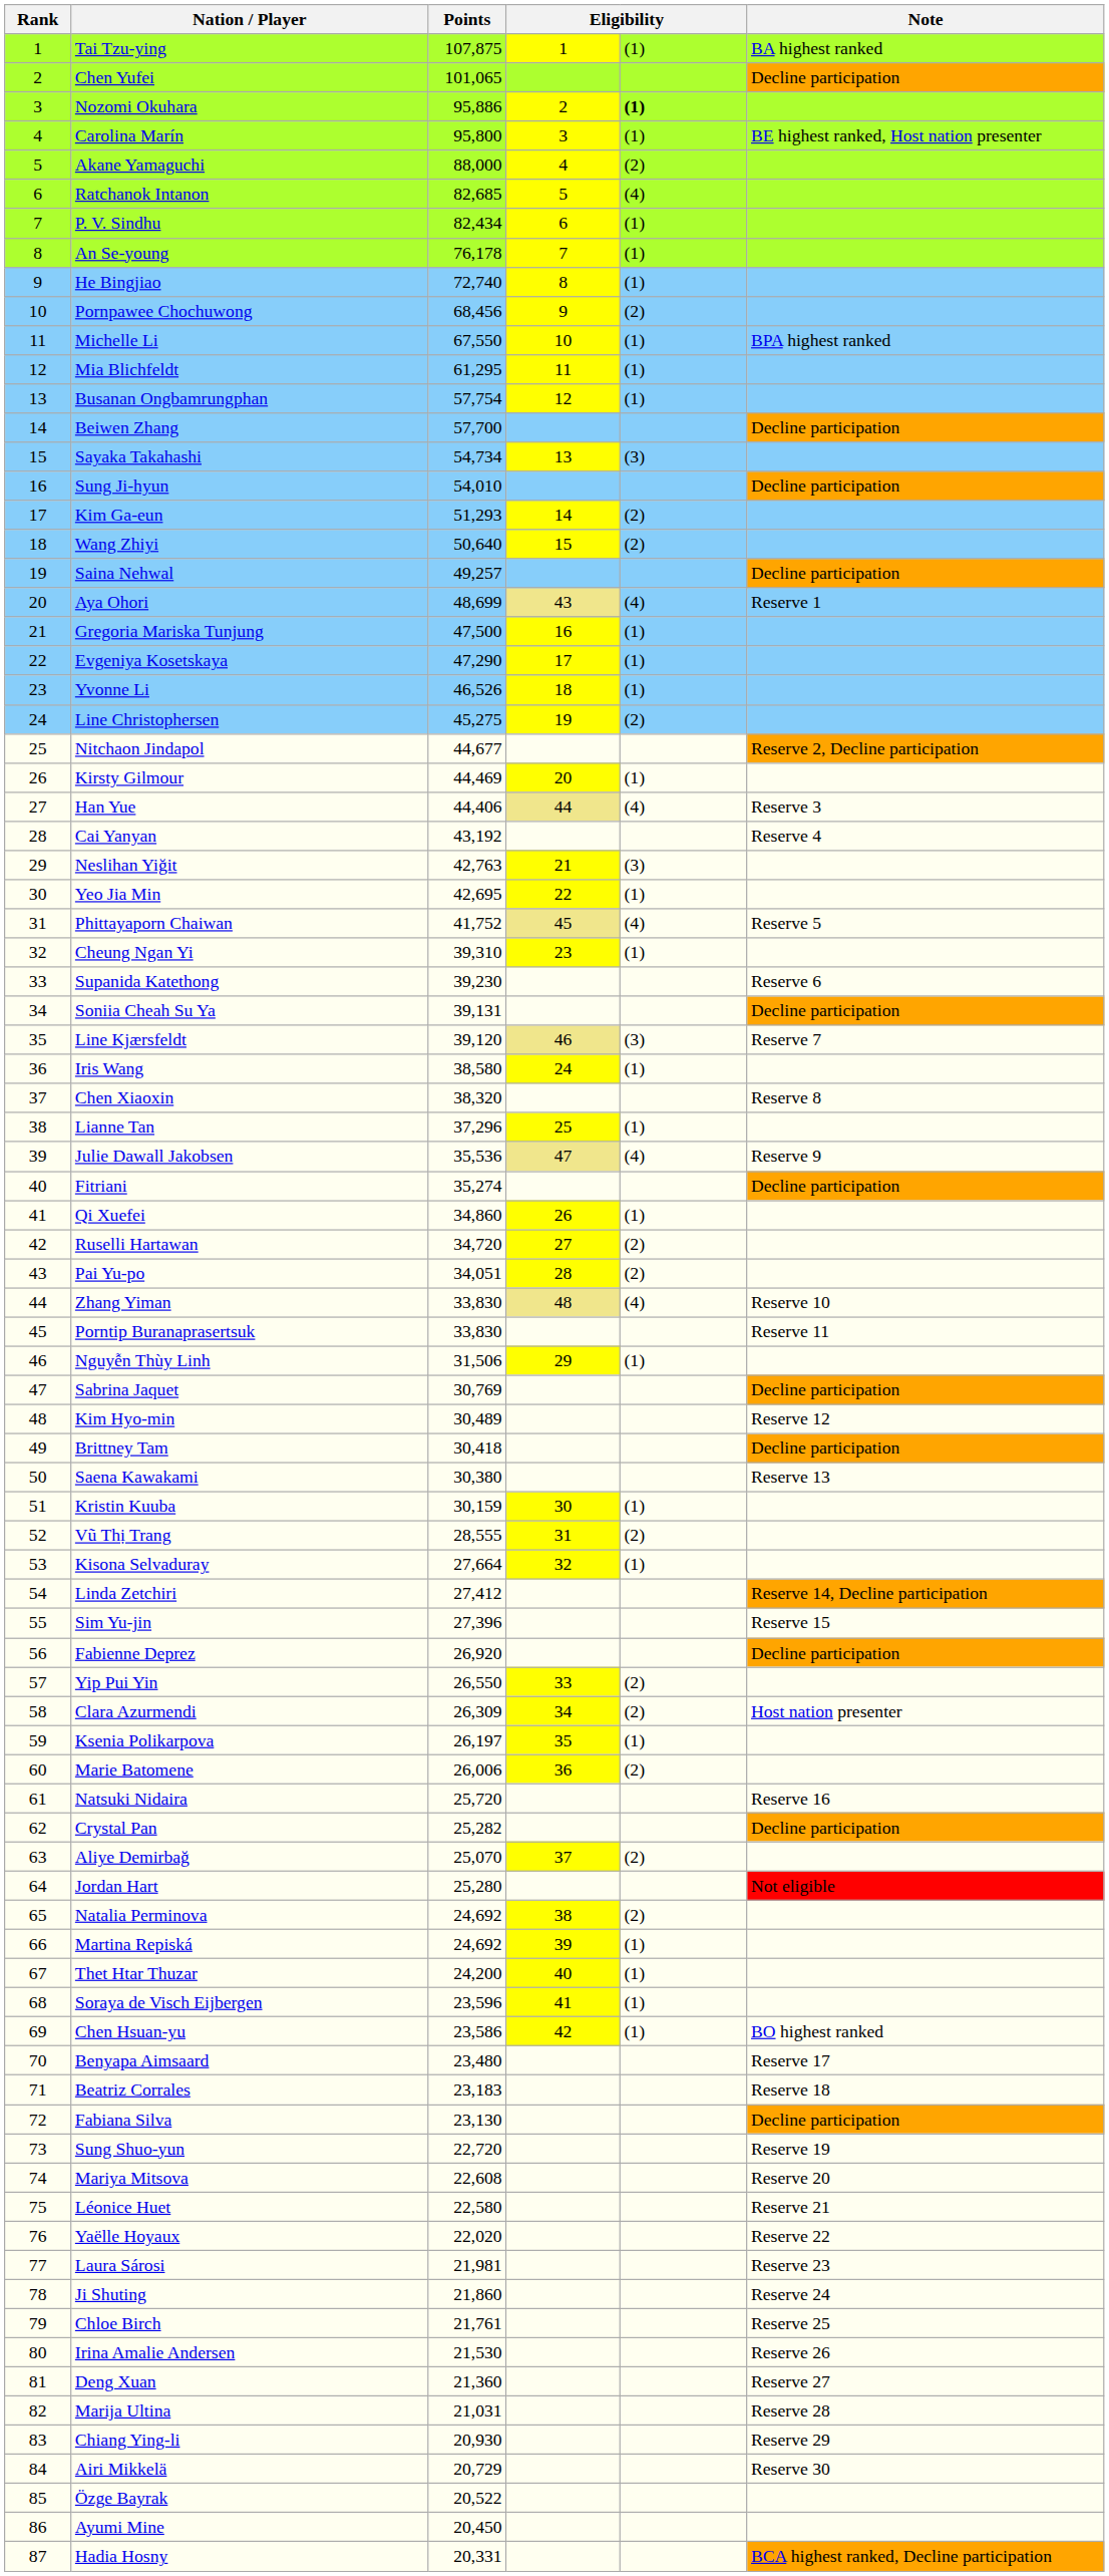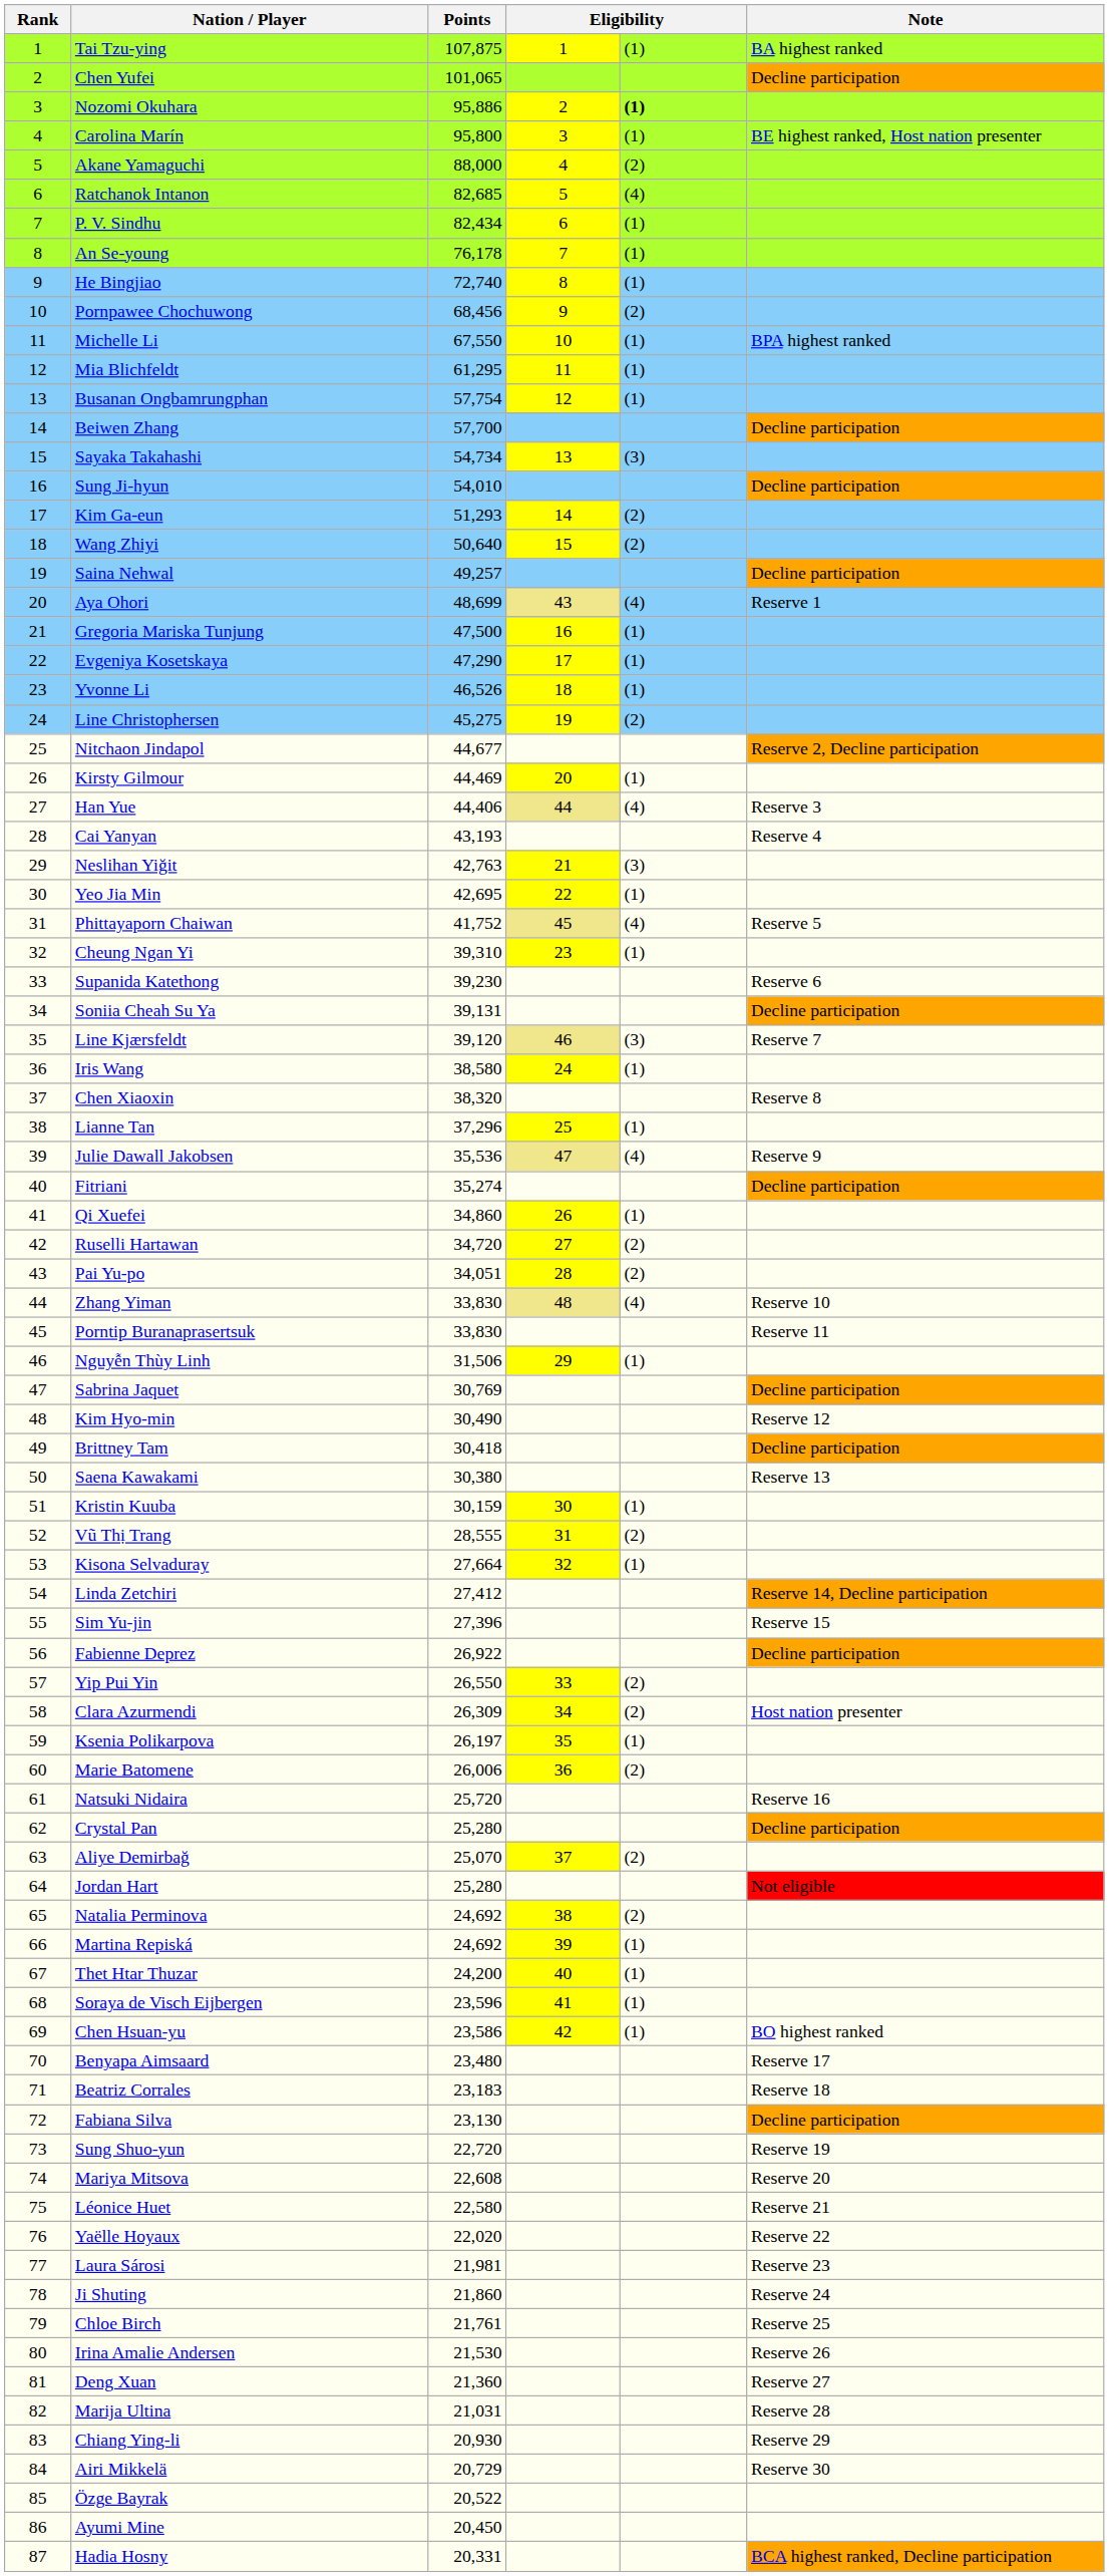Cai Yanyan | Points: 43,192 -> 43,193
Kim Hyo-min | Points: 30,489 -> 30,490
Fabienne Deprez | Points: 26,920 -> 26,922
Crystal Pan | Points: 25,282 -> 25,280
